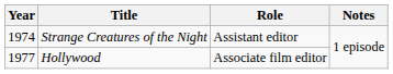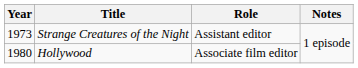Strange Creatures of the Night | Year: 1974 -> 1973
Hollywood | Year: 1977 -> 1980
